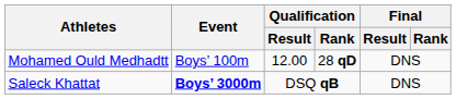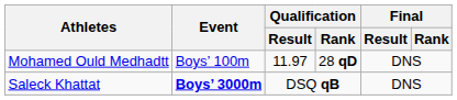Mohamed Ould Medhadtt | Qualification / Result: 12.00 -> 11.97
